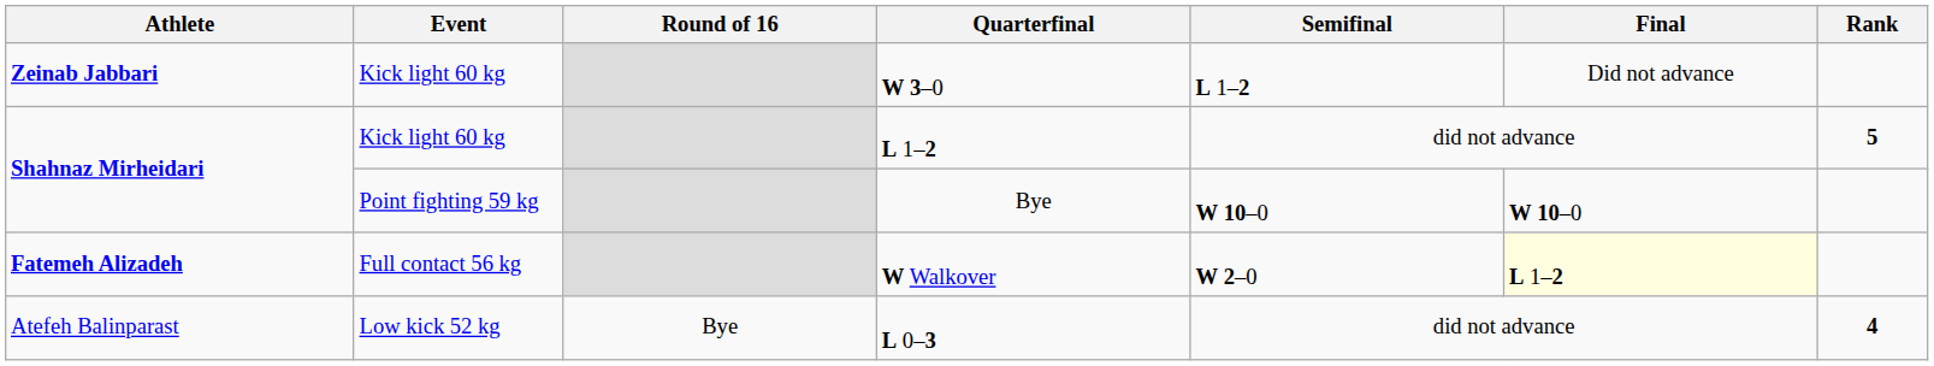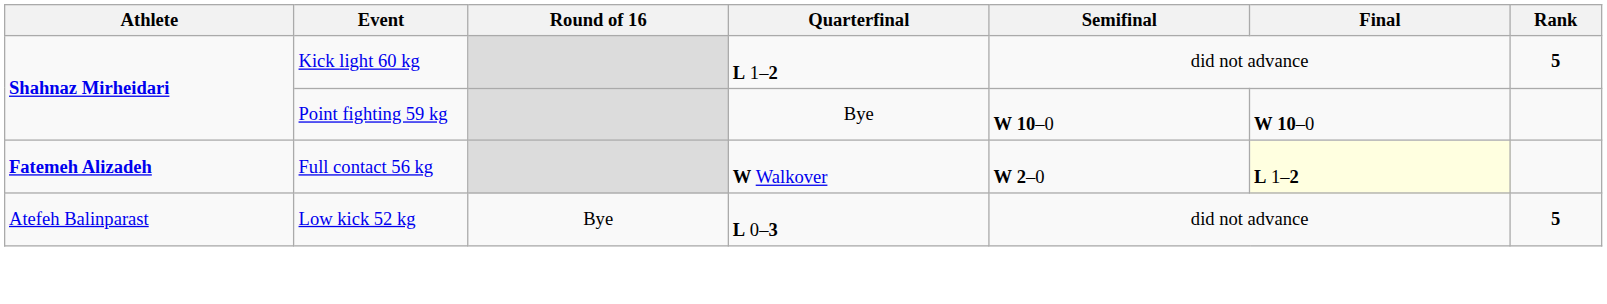- row: Zeinab Jabbari | Kick light 60 kg | W 3–0 | L 1–2 | Did not advance
L 0–3 | Rank: 4 -> 5
